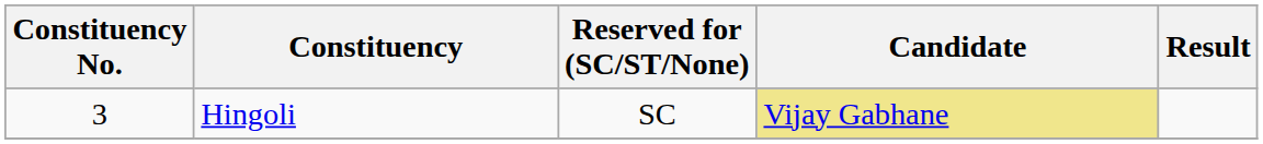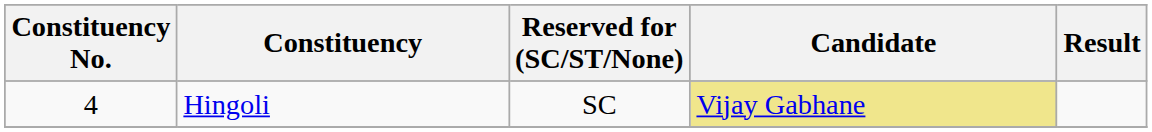Hingoli | Constituency No.: 3 -> 4
